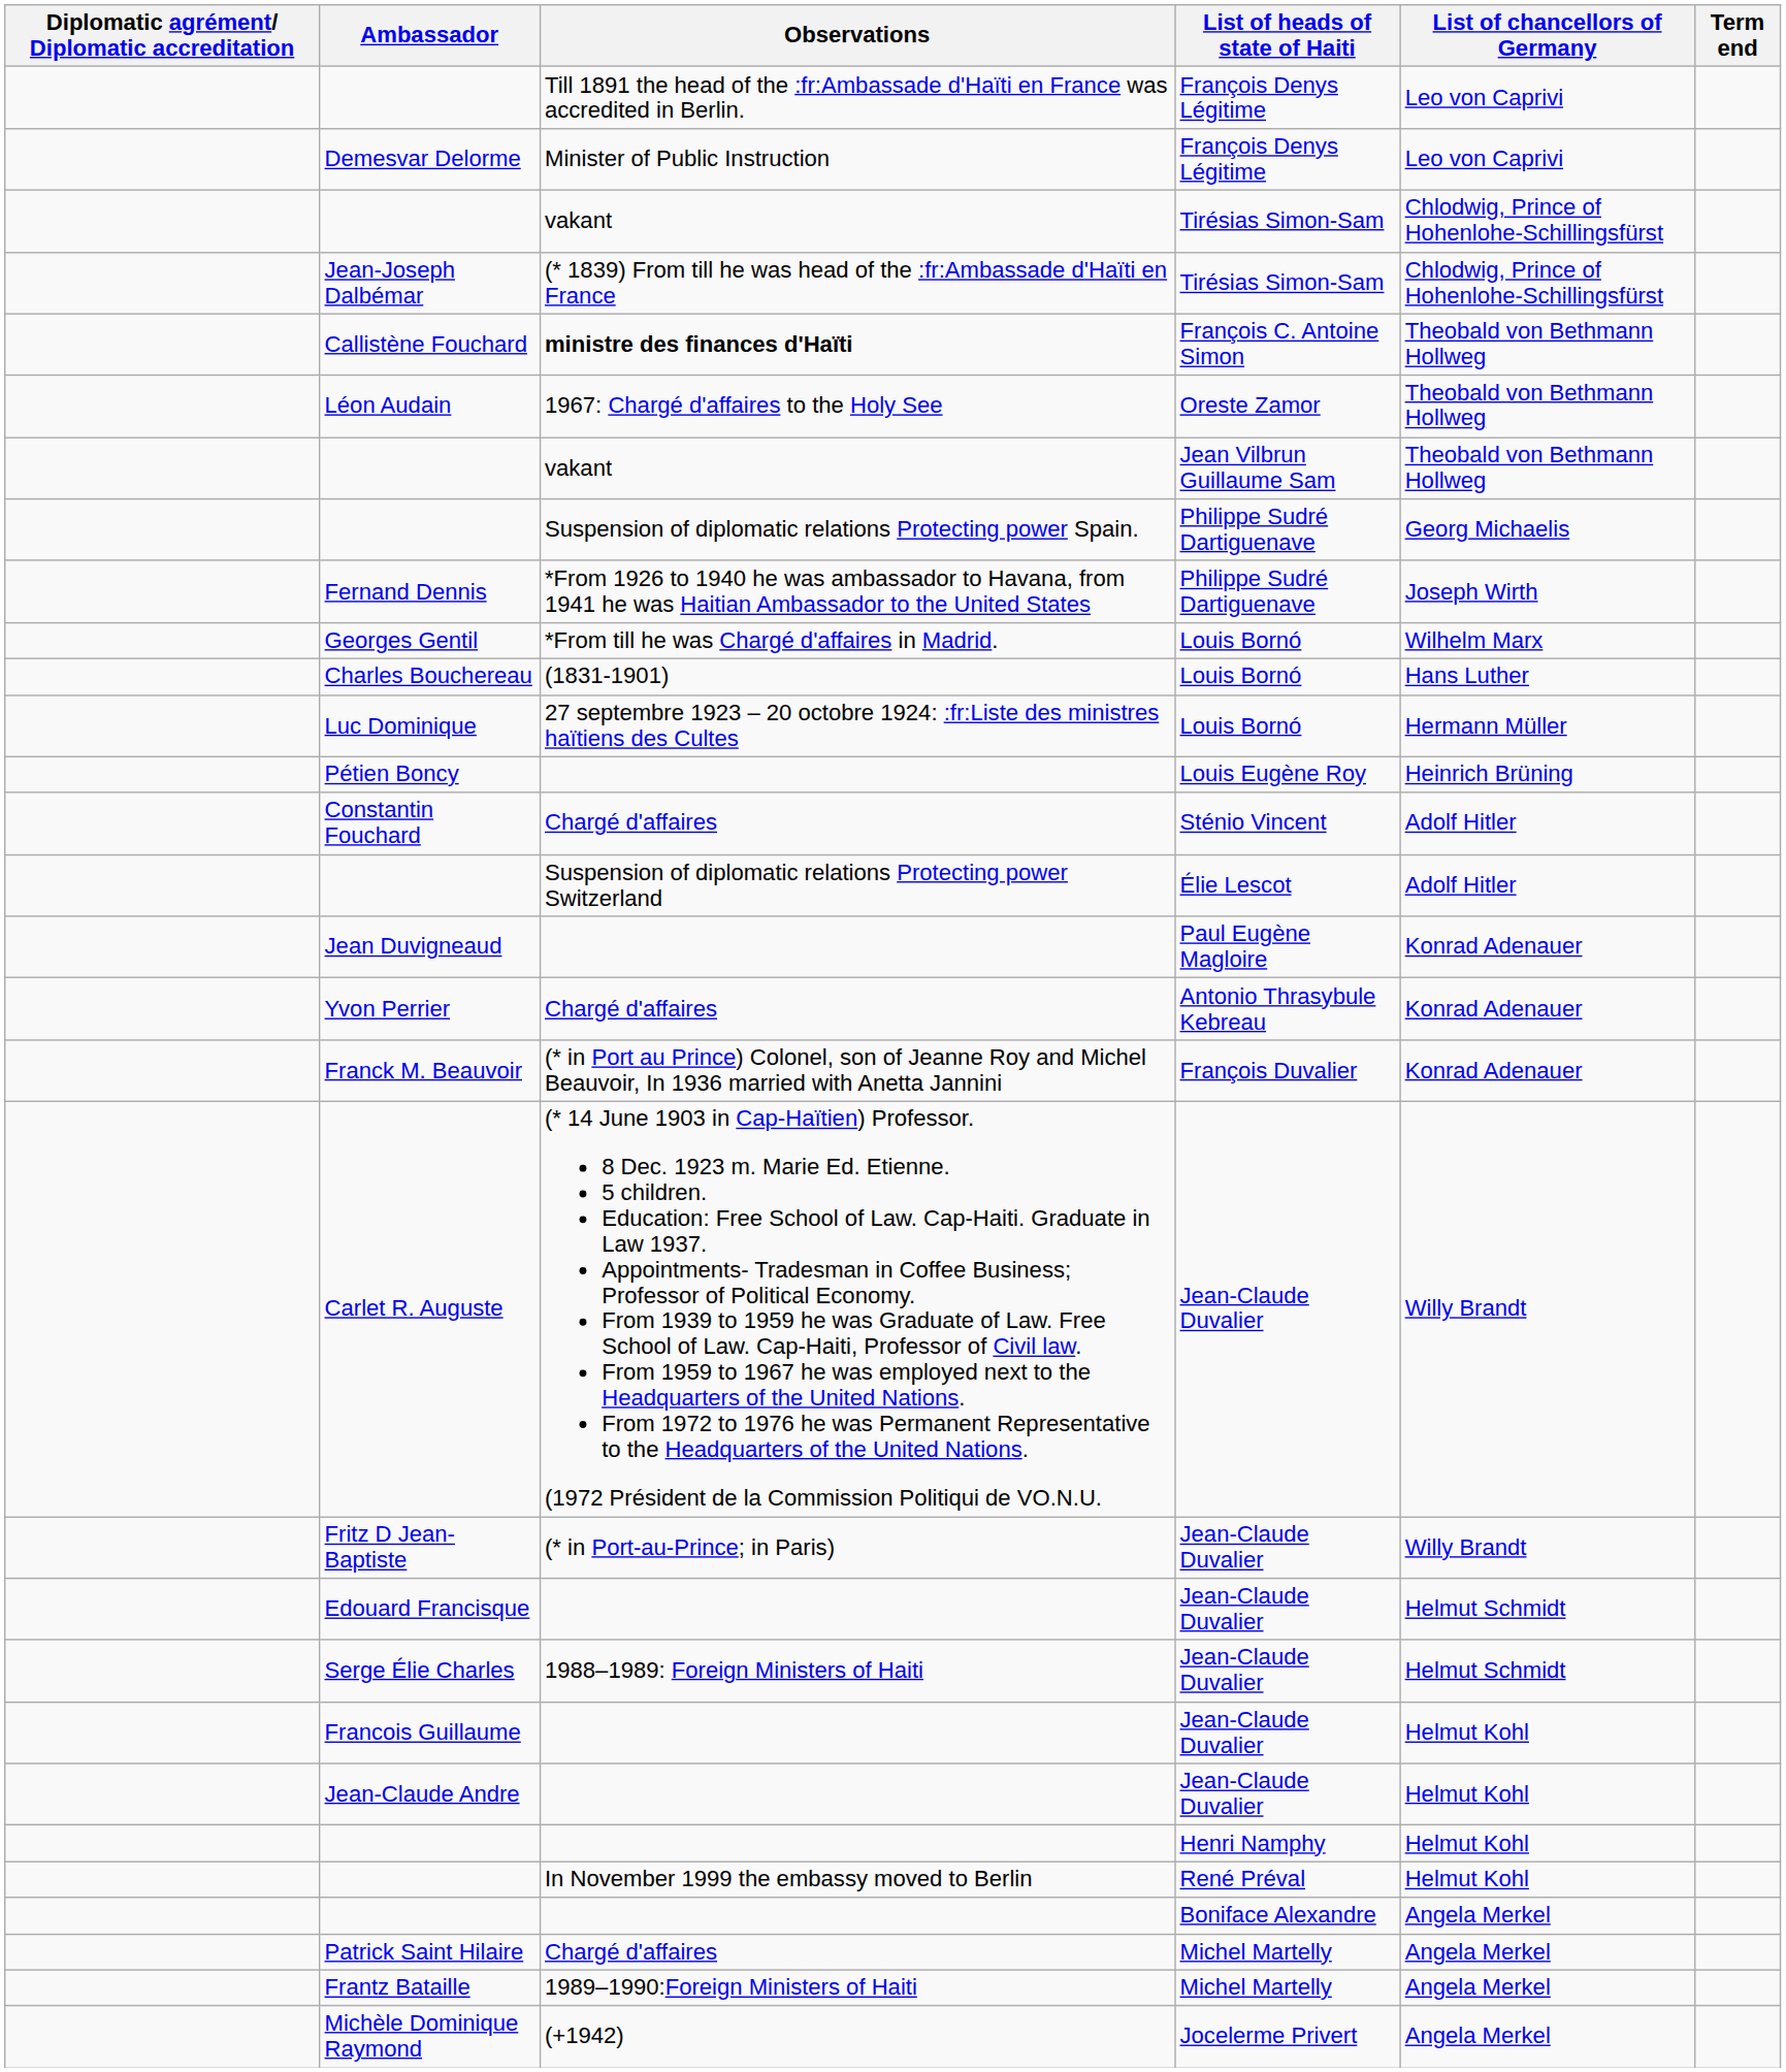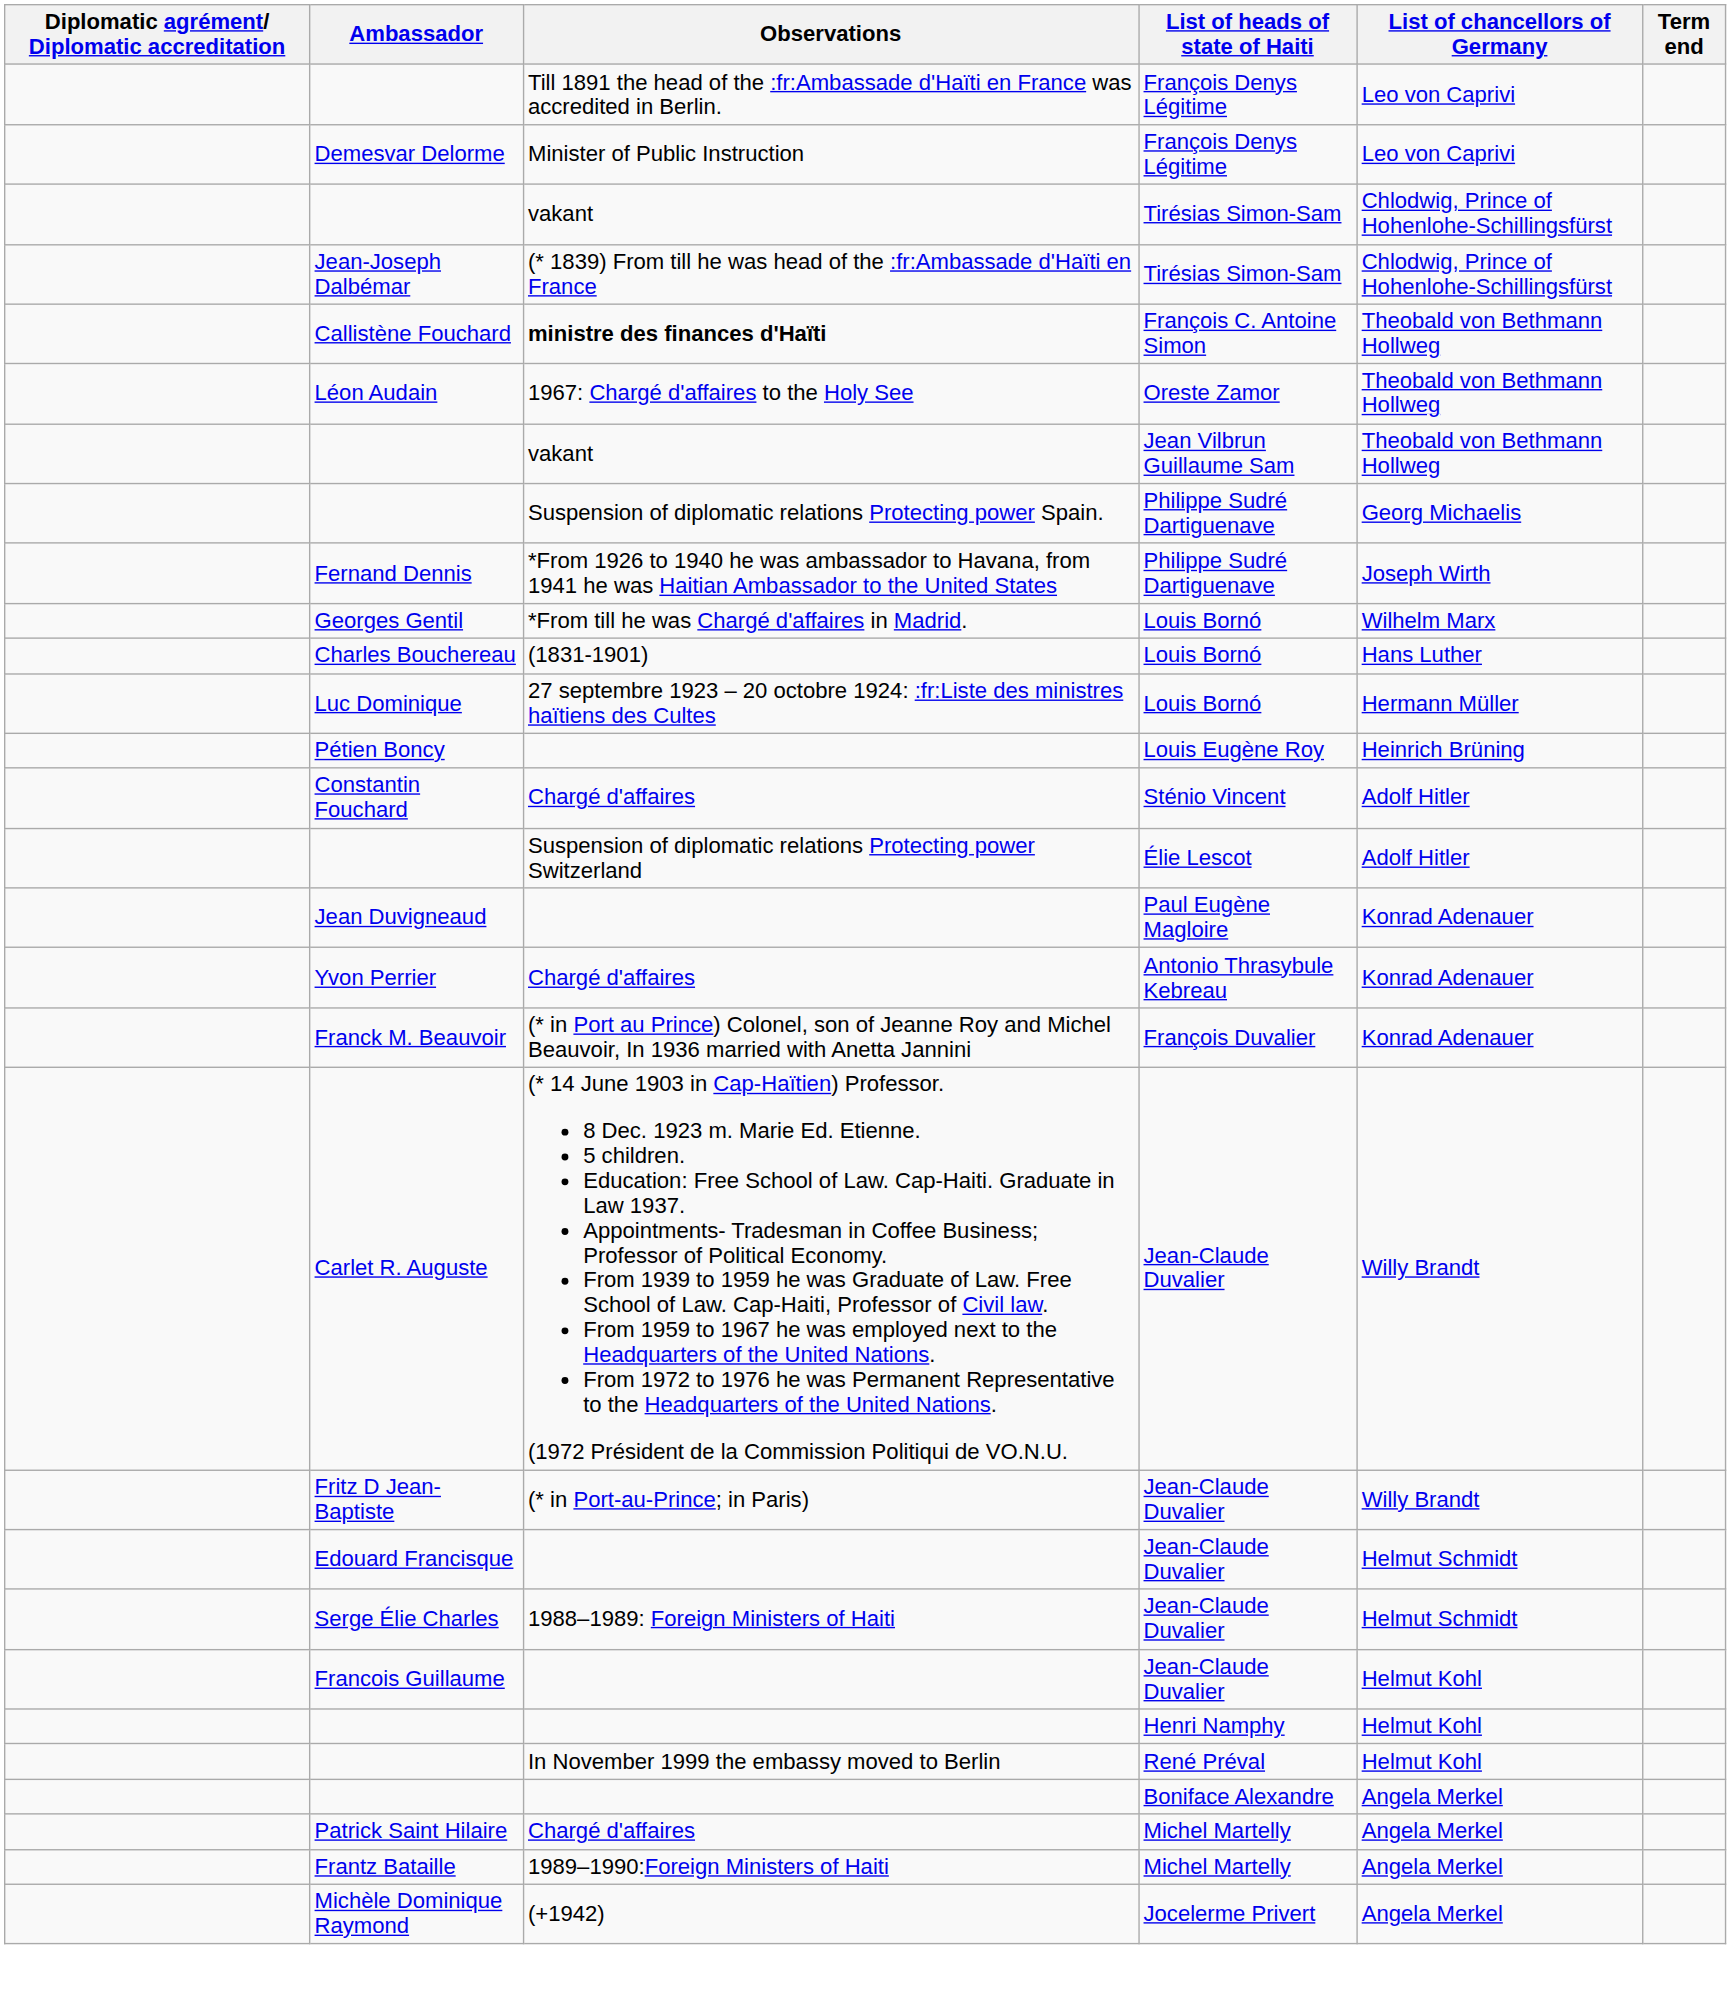- row: Jean-Claude Andre | Jean-Claude Duvalier | Helmut Kohl
